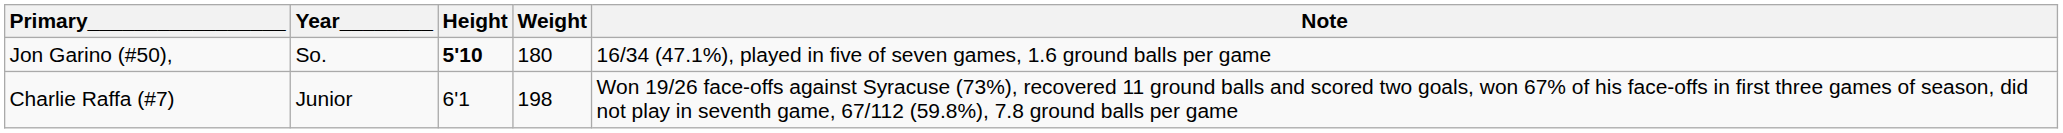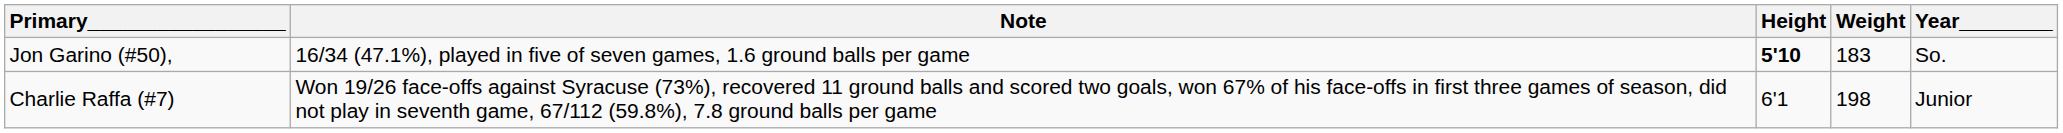columns swapped: Year________ <-> Note
Jon Garino (#50), | Weight: 180 -> 183
